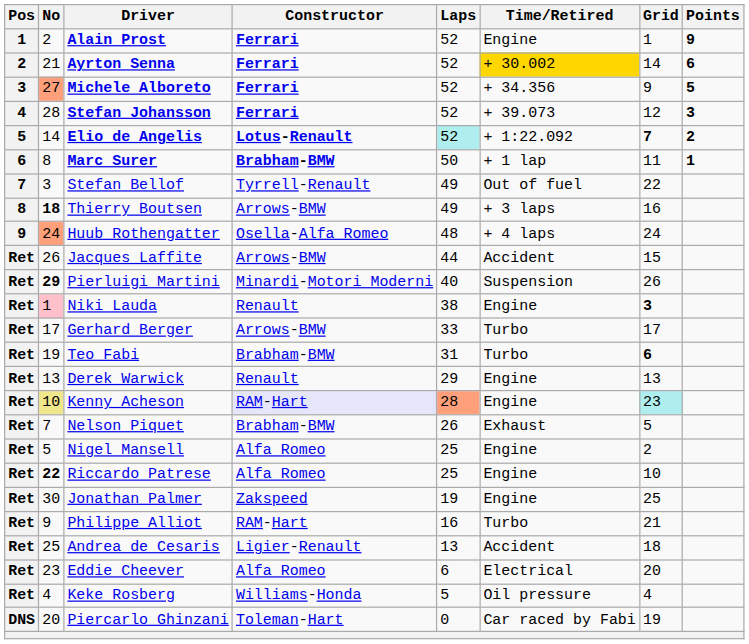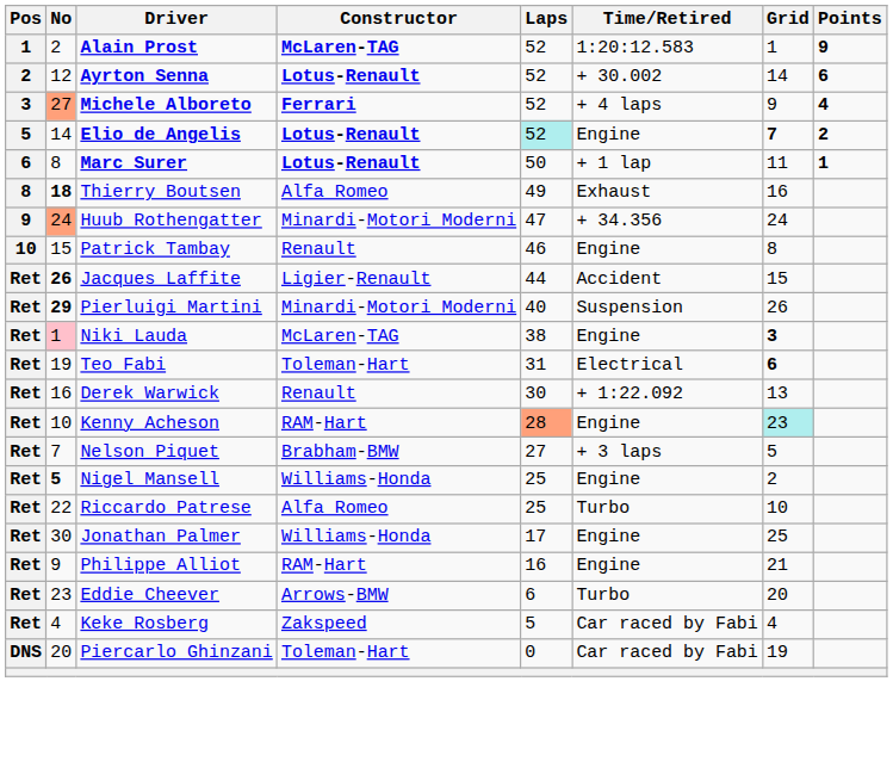Alain Prost | Constructor: Ferrari -> McLaren-TAG
Alain Prost | Time/Retired: Engine -> 1:20:12.583
Ayrton Senna | No: 21 -> 12
Ayrton Senna | Constructor: Ferrari -> Lotus-Renault
Ayrton Senna | Time/Retired: gold background -> no background
Michele Alboreto | Time/Retired: + 34.356 -> + 4 laps
Michele Alboreto | Points: 5 -> 4
- row: 4 | 28 | Stefan Johansson | Ferrari | 52 | + 39.073 | 12 | 3
Elio de Angelis | Time/Retired: + 1:22.092 -> Engine
Marc Surer | Constructor: Brabham-BMW -> Lotus-Renault
- row: 7 | 3 | Stefan Bellof | Tyrrell-Renault | 49 | Out of fuel | 22
Thierry Boutsen | Constructor: Arrows-BMW -> Alfa Romeo
Thierry Boutsen | Time/Retired: + 3 laps -> Exhaust
Huub Rothengatter | Constructor: Osella-Alfa Romeo -> Minardi-Motori Moderni
Huub Rothengatter | Laps: 48 -> 47
Huub Rothengatter | Time/Retired: + 4 laps -> + 34.356
+ row: 10 | 15 | Patrick Tambay | Renault | 46 | Engine | 8
Jacques Laffite | No: normal -> bold
Jacques Laffite | Constructor: Arrows-BMW -> Ligier-Renault
Niki Lauda | Constructor: Renault -> McLaren-TAG
- row: Ret | 17 | Gerhard Berger | Arrows-BMW | 33 | Turbo | 17
Teo Fabi | Constructor: Brabham-BMW -> Toleman-Hart
Teo Fabi | Time/Retired: Turbo -> Electrical
Derek Warwick | No: 13 -> 16
Derek Warwick | Laps: 29 -> 30
Derek Warwick | Time/Retired: Engine -> + 1:22.092
Kenny Acheson | No: khaki background -> no background
Kenny Acheson | Constructor: lavender background -> no background
Nelson Piquet | Laps: 26 -> 27
Nelson Piquet | Time/Retired: Exhaust -> + 3 laps
Nigel Mansell | No: normal -> bold
Nigel Mansell | Constructor: Alfa Romeo -> Williams-Honda
Riccardo Patrese | No: bold -> normal
Riccardo Patrese | Time/Retired: Engine -> Turbo
Jonathan Palmer | Constructor: Zakspeed -> Williams-Honda
Jonathan Palmer | Laps: 19 -> 17
Philippe Alliot | Time/Retired: Turbo -> Engine
- row: Ret | 25 | Andrea de Cesaris | Ligier-Renault | 13 | Accident | 18
Eddie Cheever | Constructor: Alfa Romeo -> Arrows-BMW
Eddie Cheever | Time/Retired: Electrical -> Turbo
Keke Rosberg | Constructor: Williams-Honda -> Zakspeed
Keke Rosberg | Time/Retired: Oil pressure -> Car raced by Fabi
